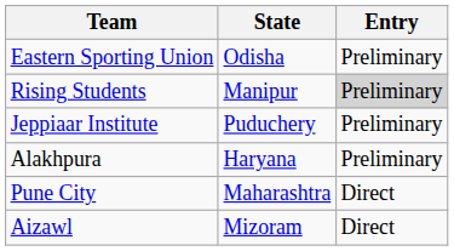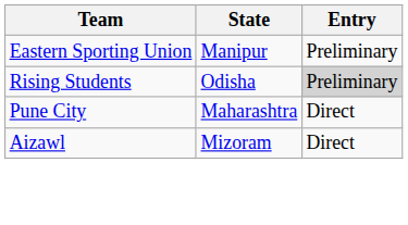Eastern Sporting Union | State: Odisha -> Manipur
Rising Students | State: Manipur -> Odisha
- row: Jeppiaar Institute | Puduchery | Preliminary
- row: Alakhpura | Haryana | Preliminary
